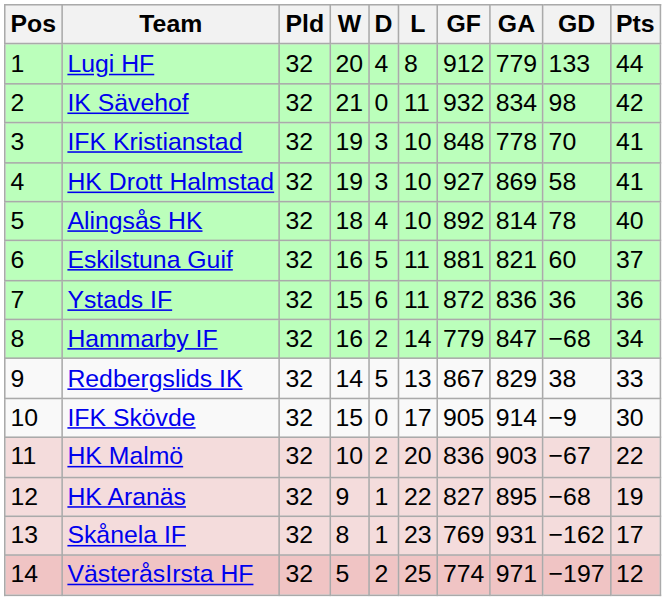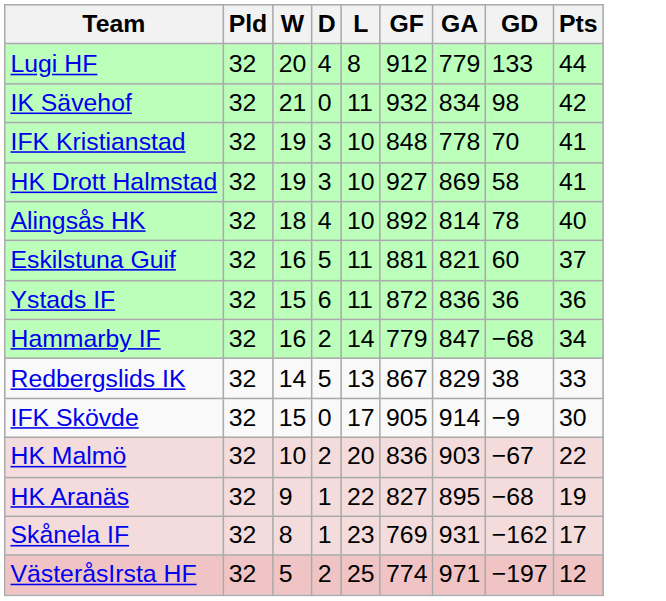- column: Pos | 1 | 2 | 3 | 4 | 5 | 6 | 7 | 8 | 9 | 10 | 11 | 12 | 13 | 14
